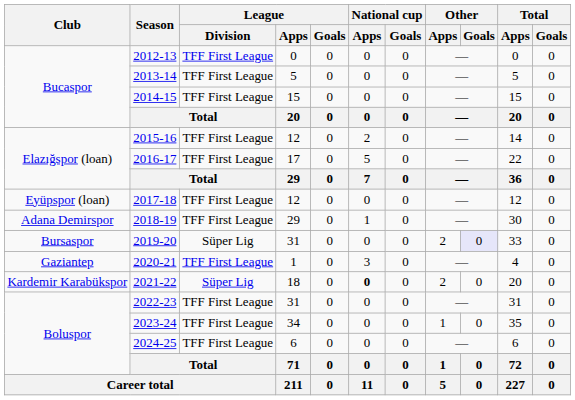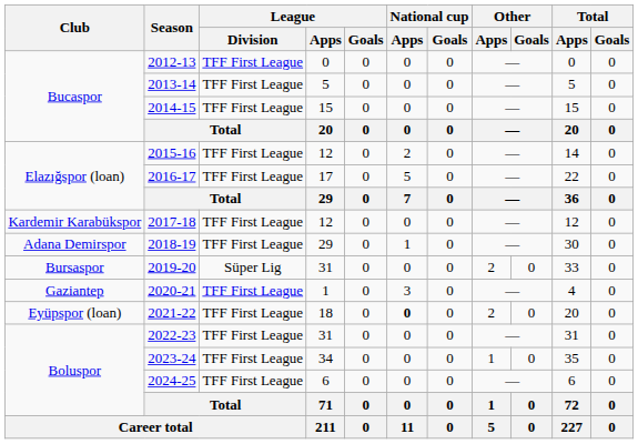2017-18 | Club: Eyüpspor (loan) -> Kardemir Karabükspor
2019-20 | Other / Goals: lavender background -> no background
2021-22 | Club: Kardemir Karabükspor -> Eyüpspor (loan)
2021-22 | League / Division: Süper Lig -> TFF First League
